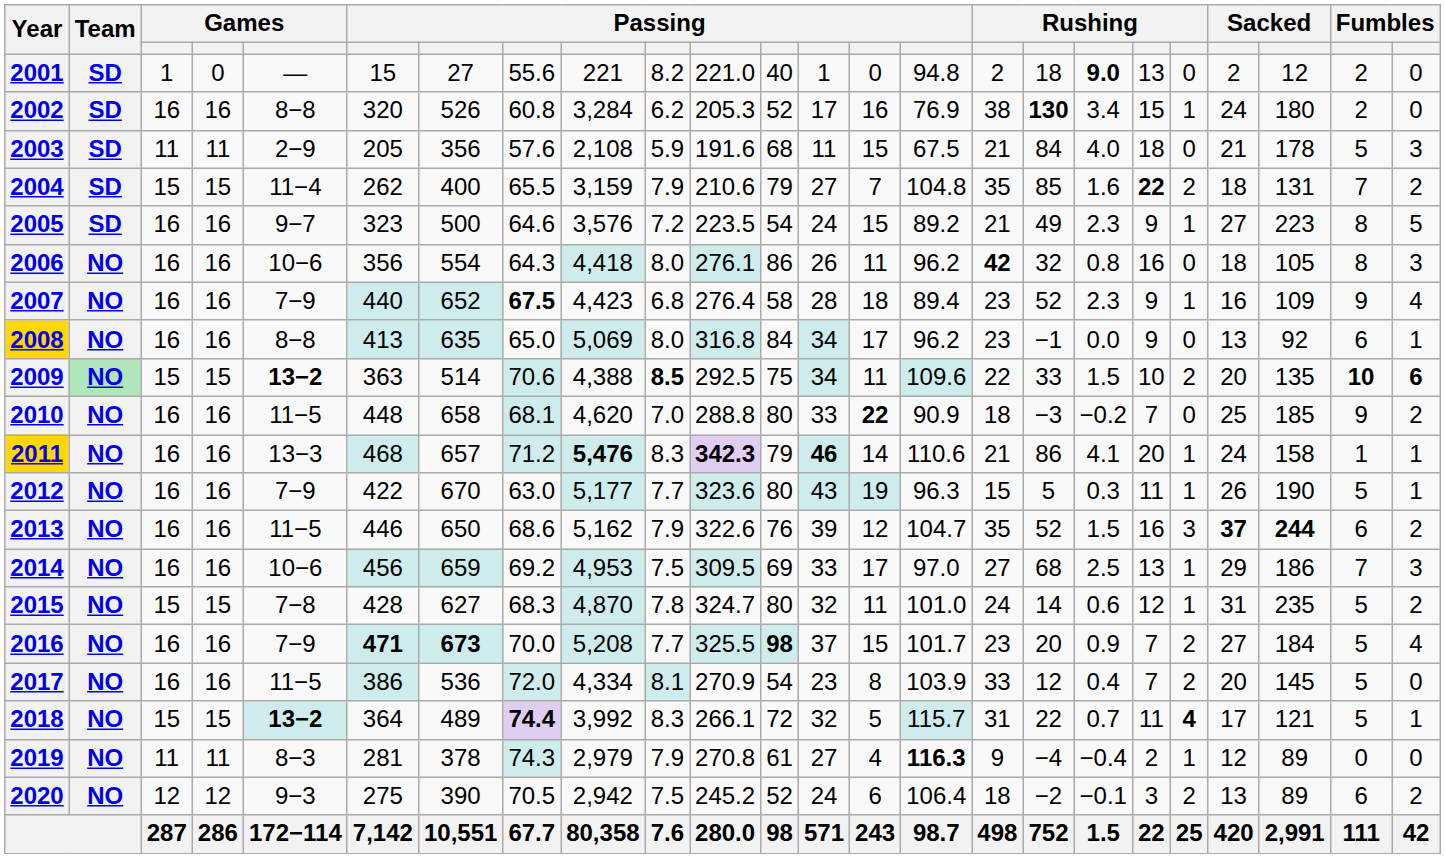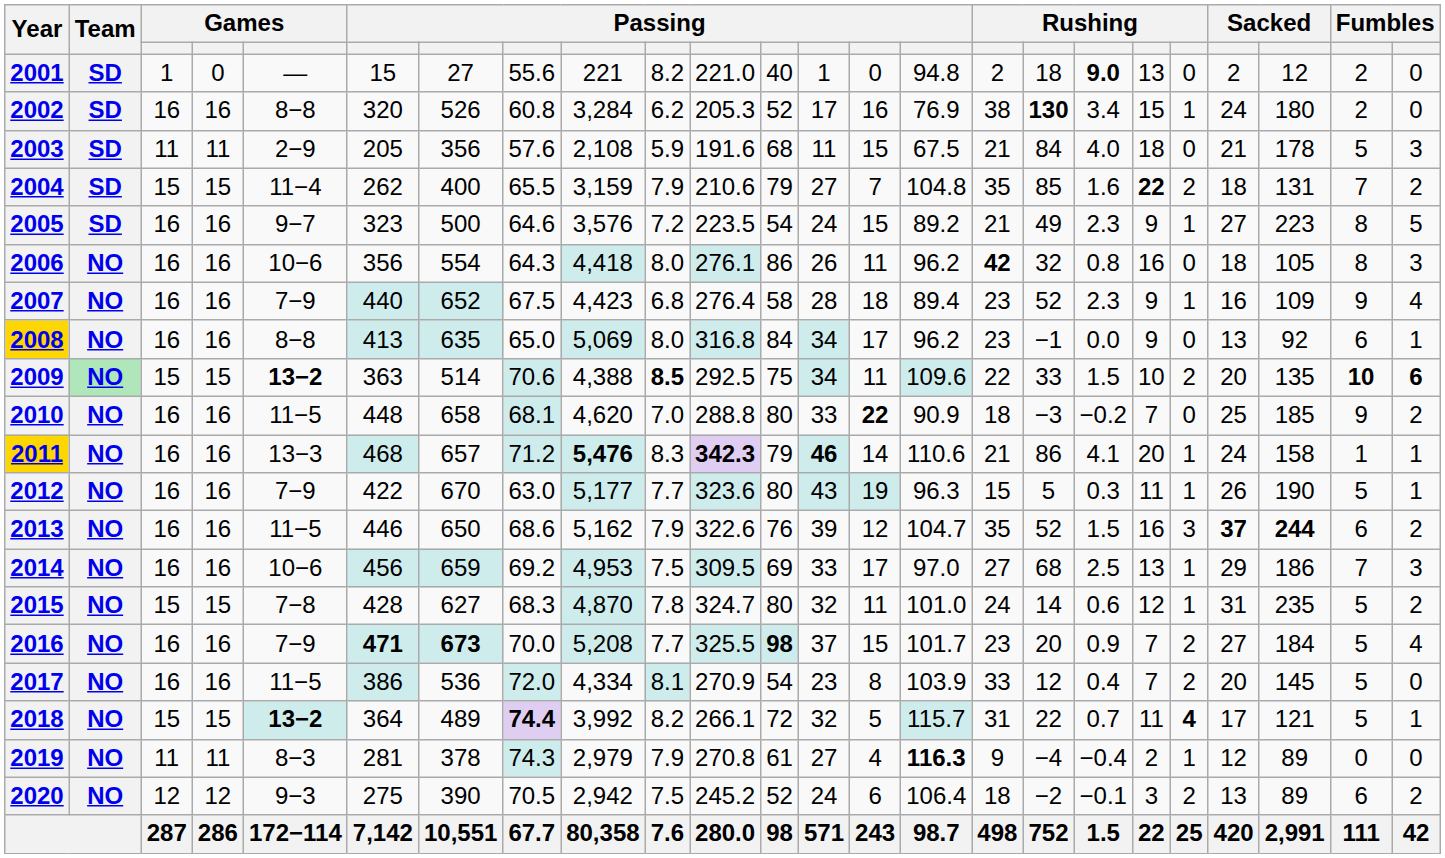2007 | column 8: bold -> normal
2018 | column 10: 8.3 -> 8.2
